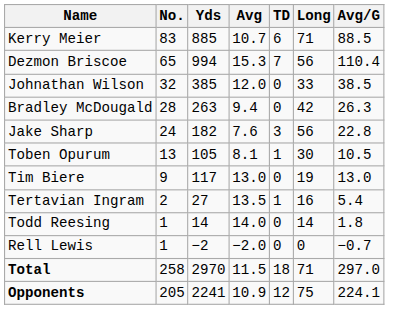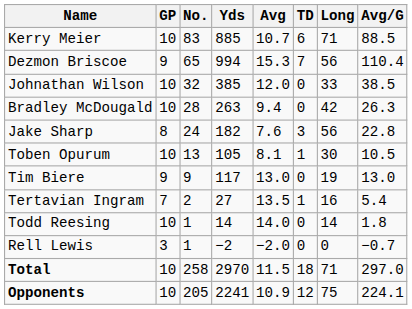+ column: GP | 10 | 9 | 10 | 10 | 8 | 10 | 9 | 7 | 10 | 3 | 10 | 10
